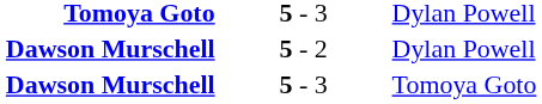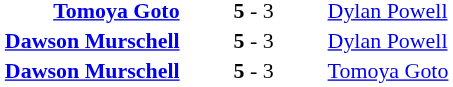Dawson Murschell / Dylan Powell | column 2: 5 - 2 -> 5 - 3
